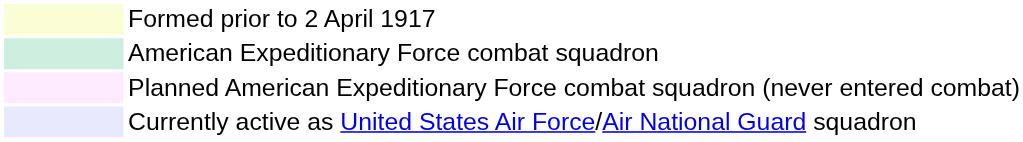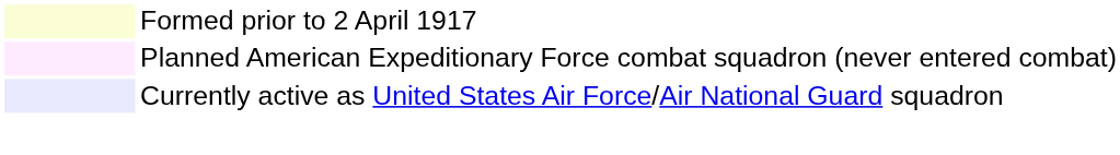- row: American Expeditionary Force combat squadron
